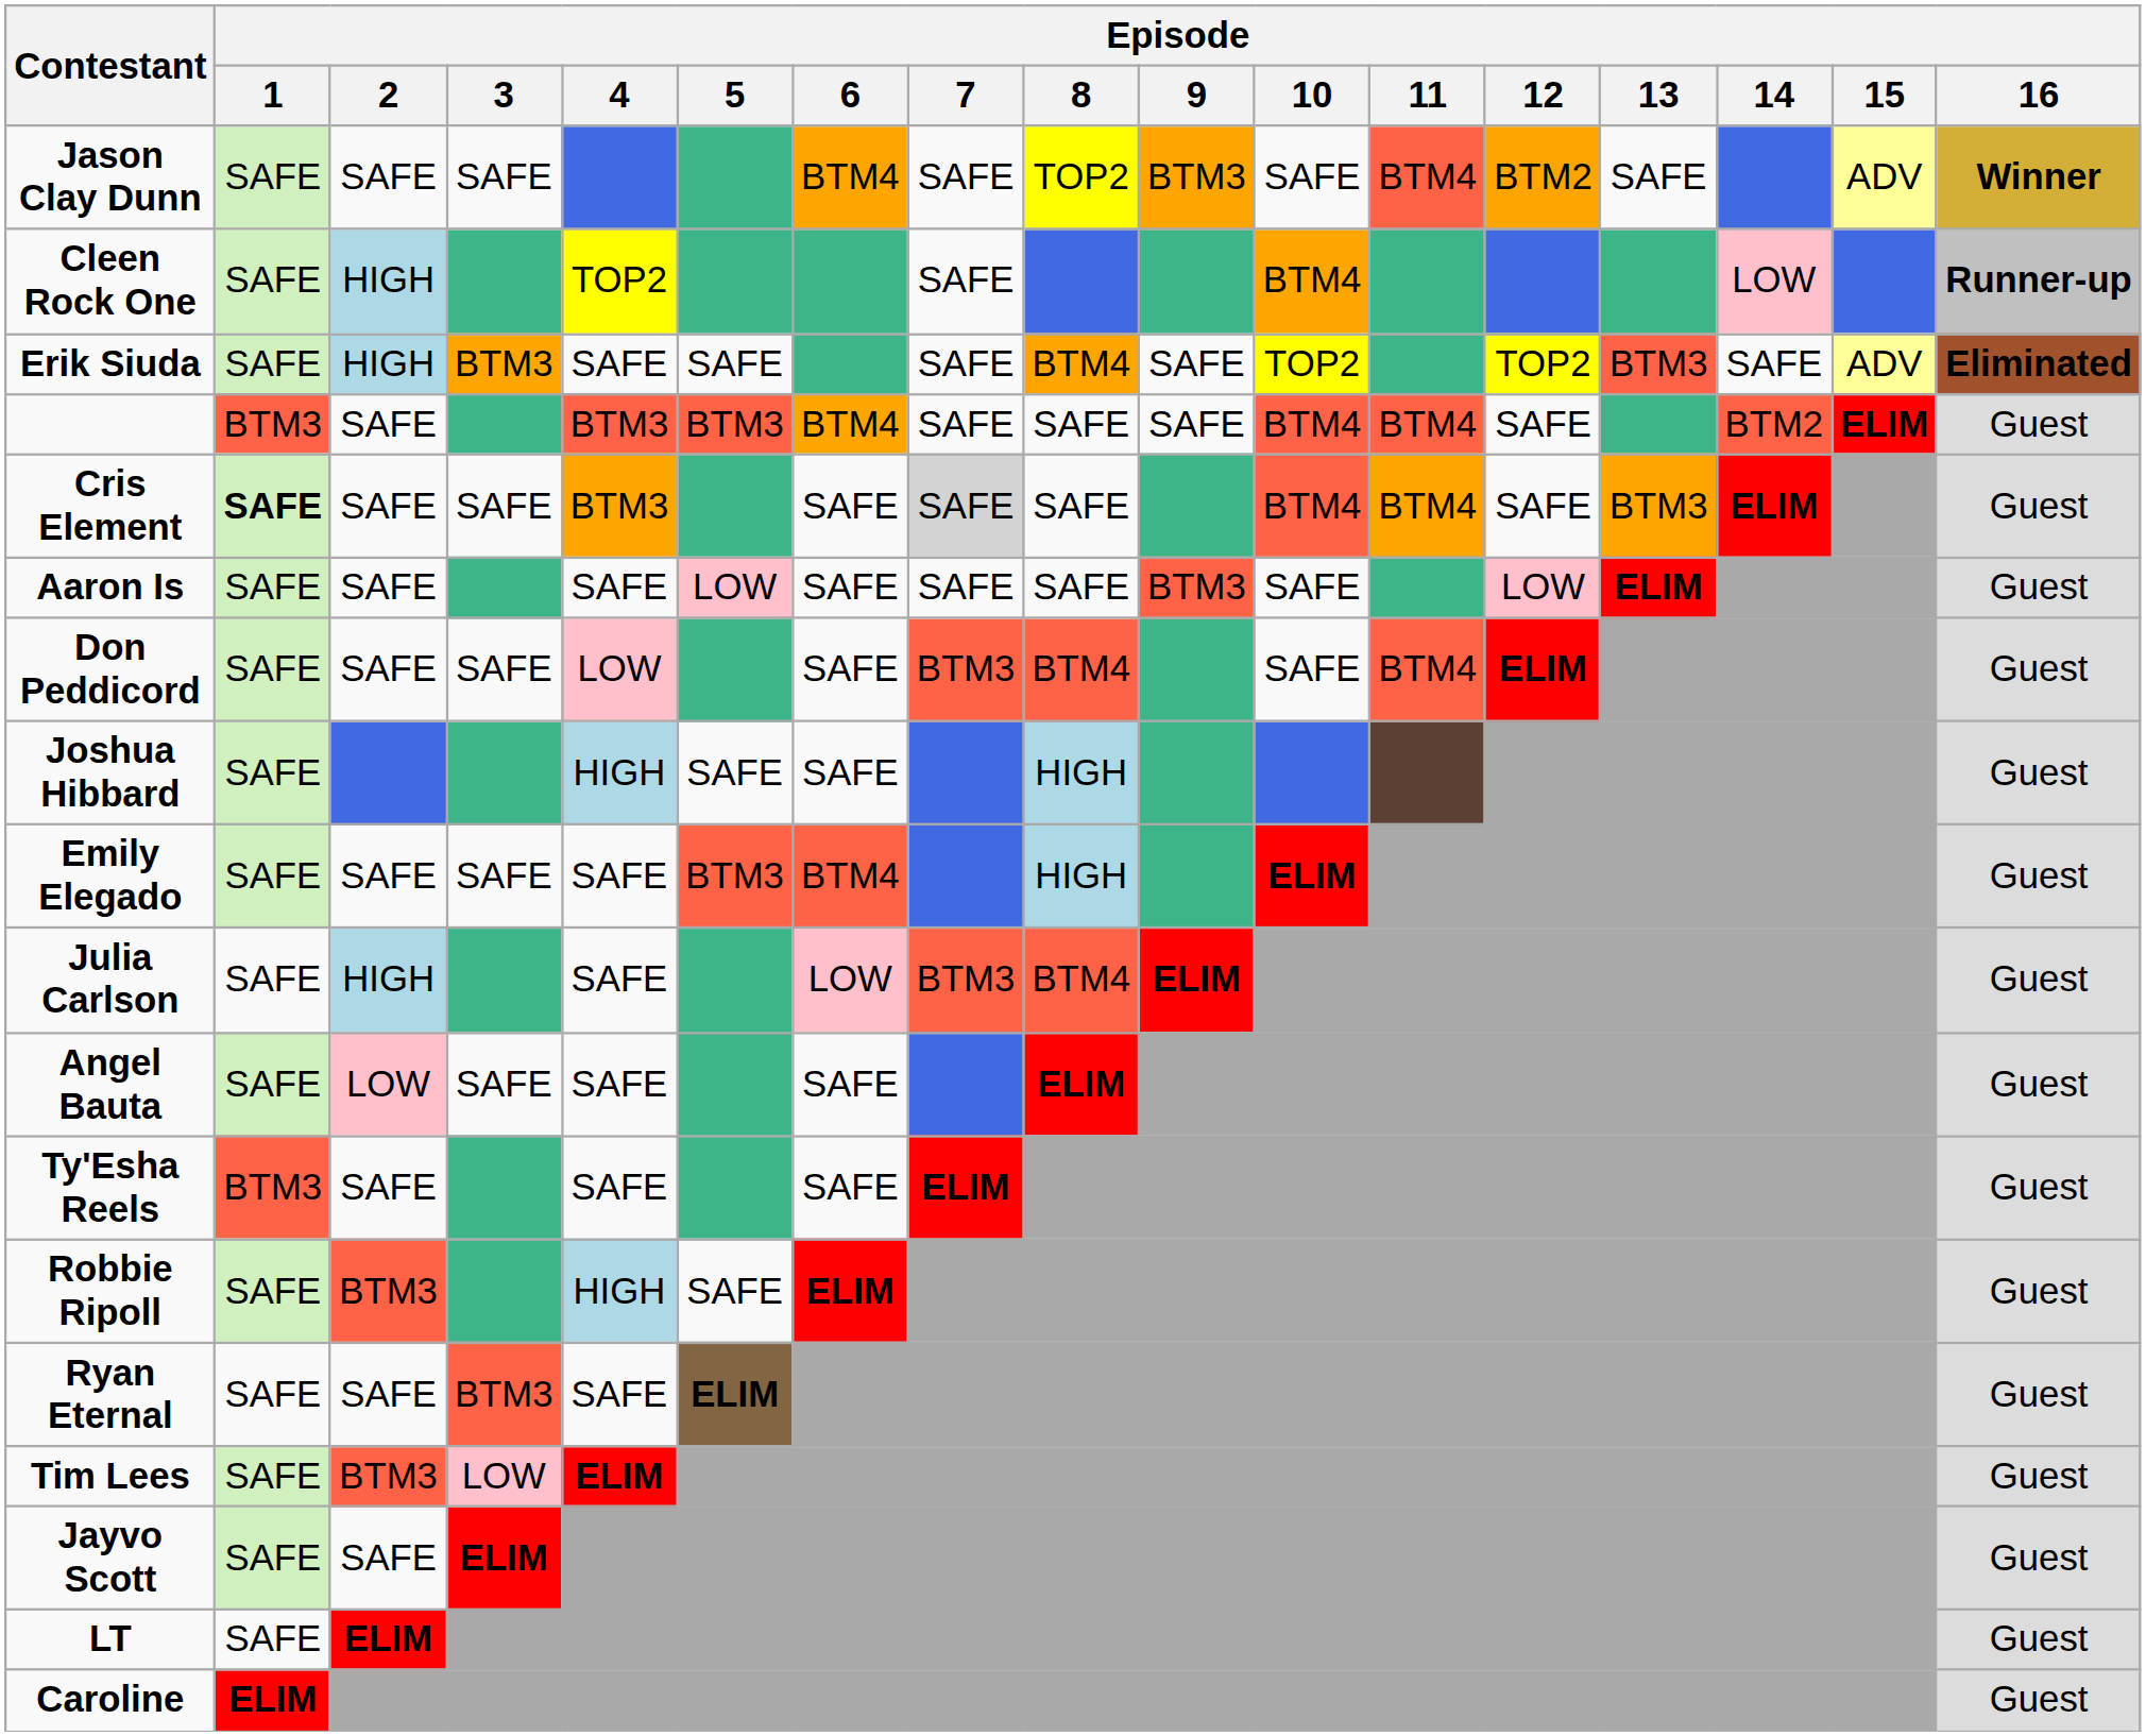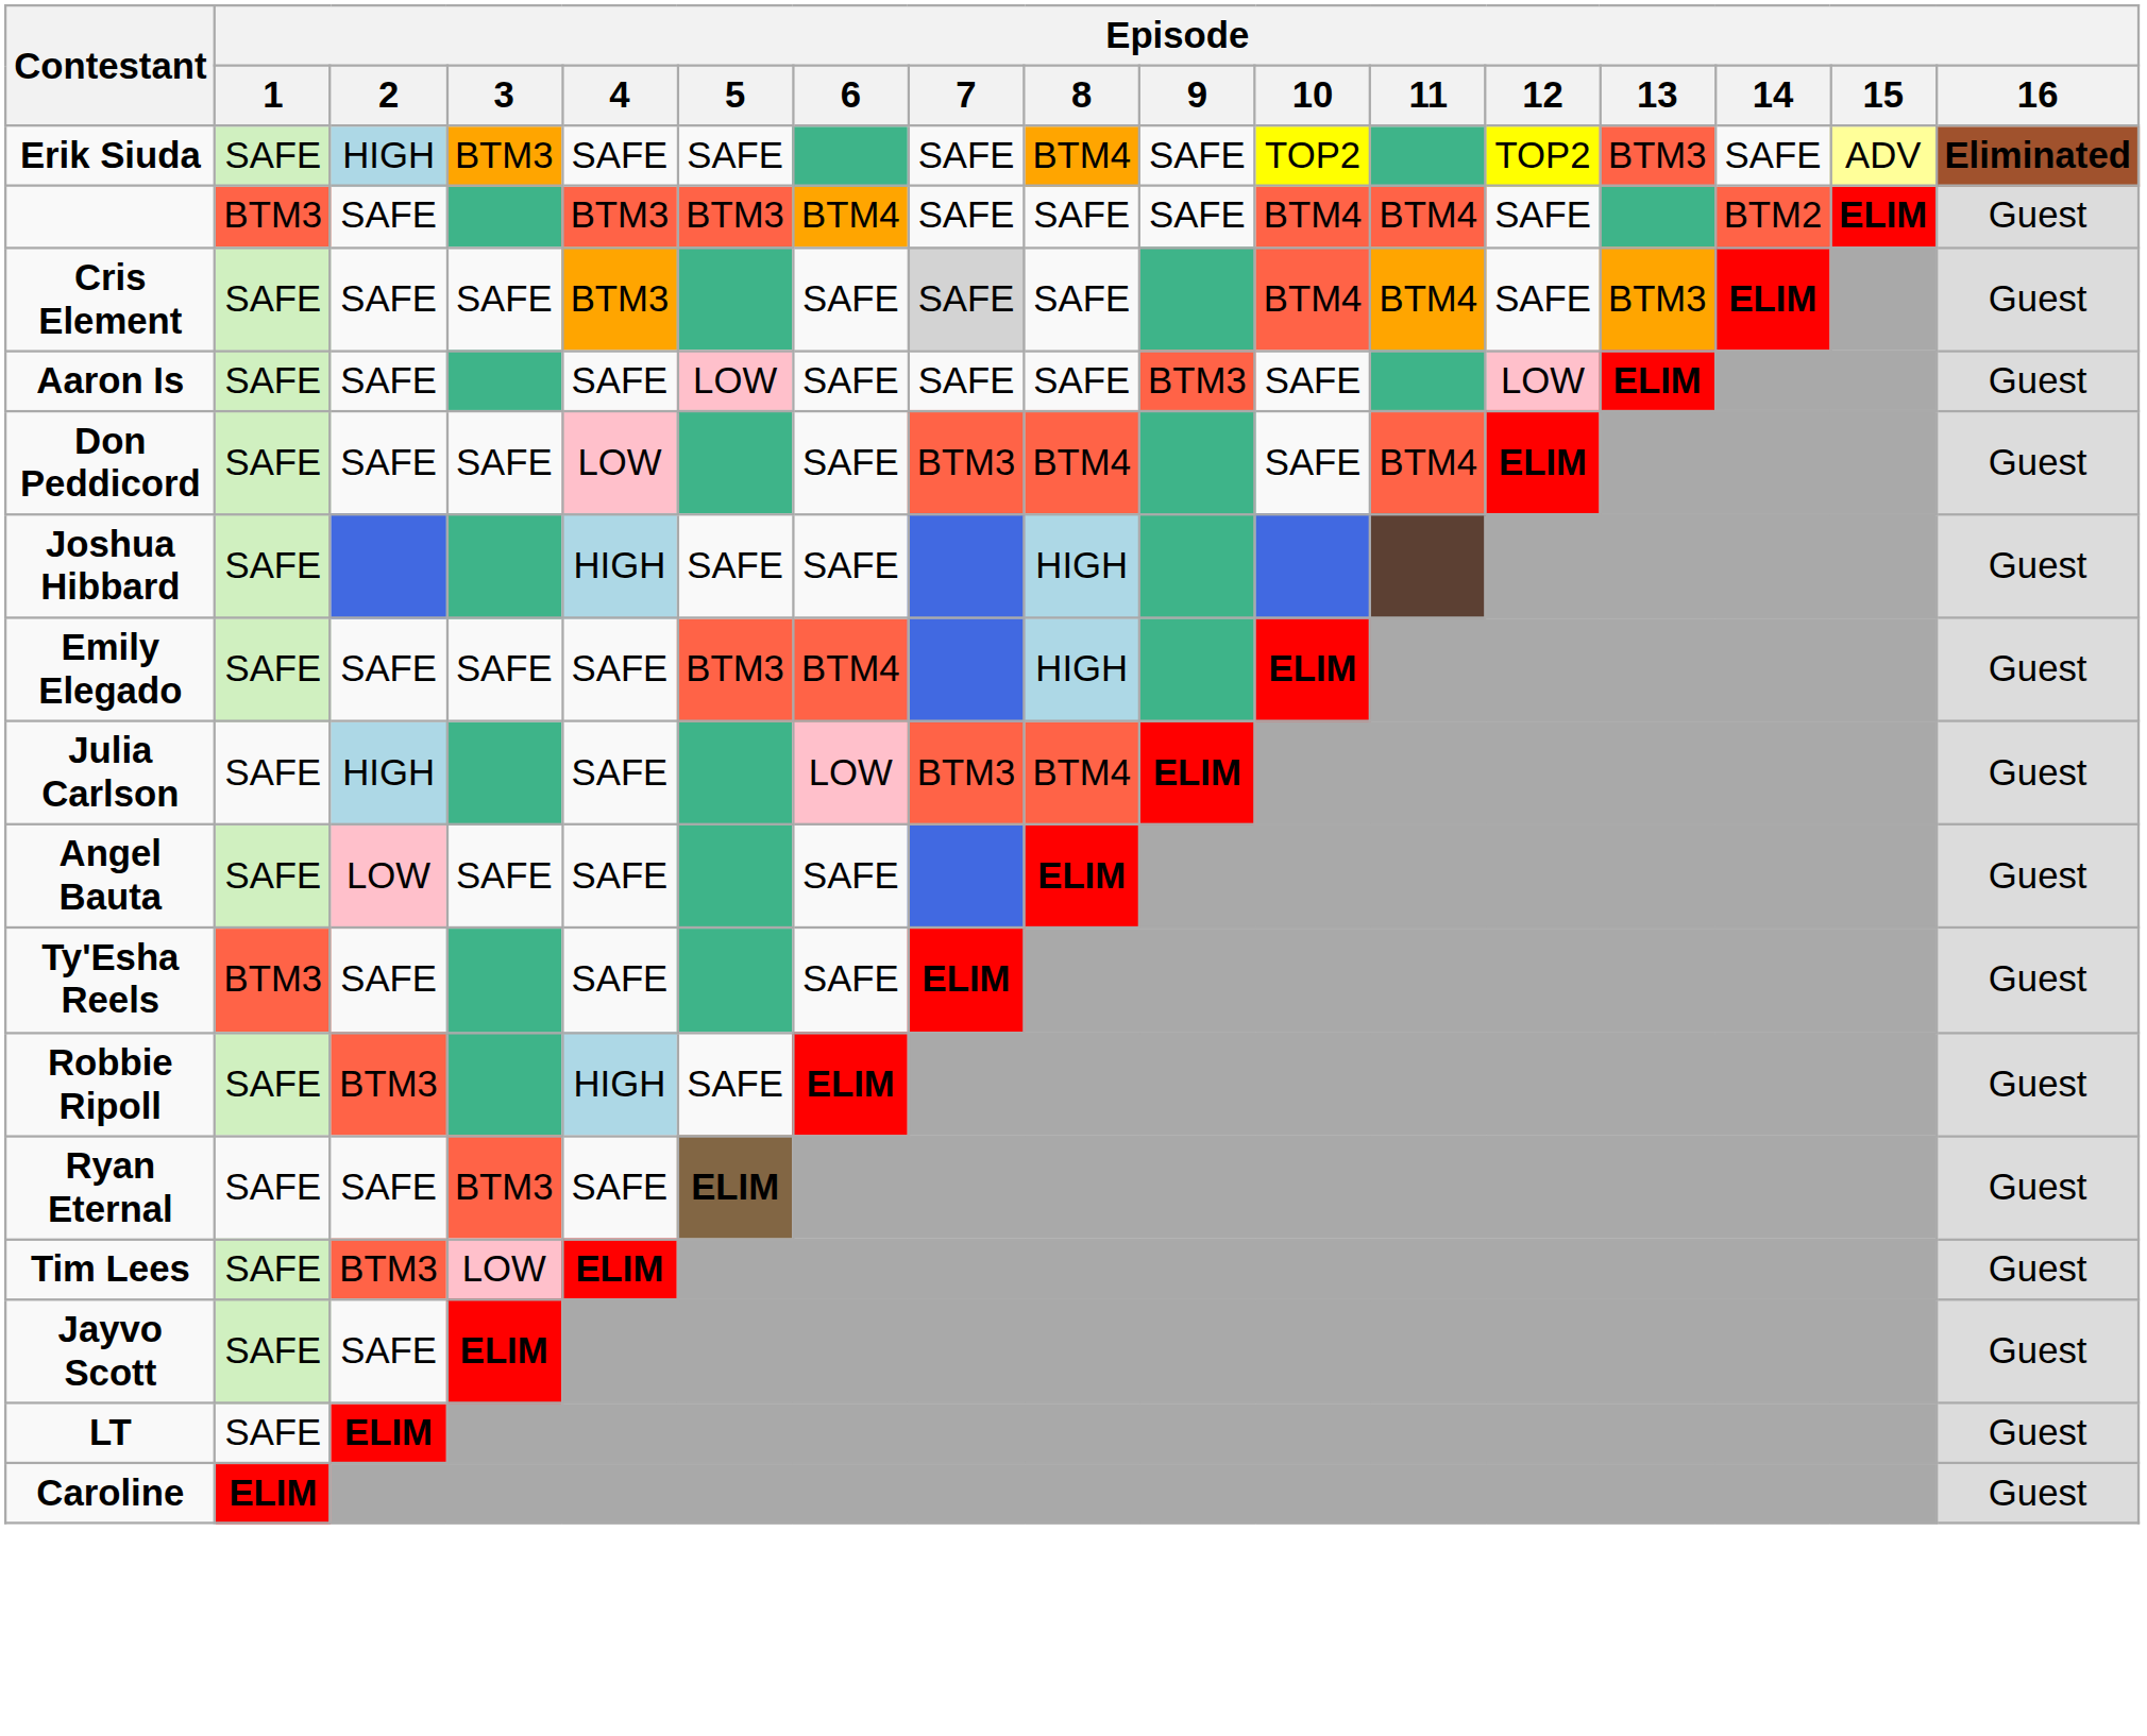- row: Jason Clay Dunn | SAFE | SAFE | SAFE | BTM4 | SAFE | TOP2 | BTM3 | SAFE | BTM4 | BTM2 | SAFE | ADV | Winner
- row: Cleen Rock One | SAFE | HIGH | TOP2 | SAFE | BTM4 | LOW | Runner-up
Cris Element | Episode / 1: bold -> normal
